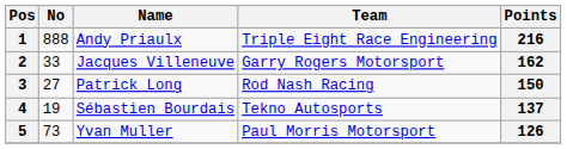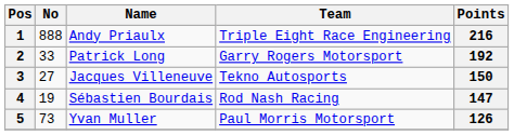2 | Name: Jacques Villeneuve -> Patrick Long
2 | Points: 162 -> 192
3 | Name: Patrick Long -> Jacques Villeneuve
3 | Team: Rod Nash Racing -> Tekno Autosports
4 | Team: Tekno Autosports -> Rod Nash Racing
4 | Points: 137 -> 147
